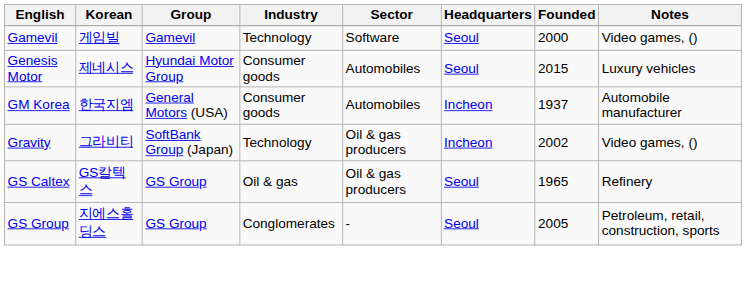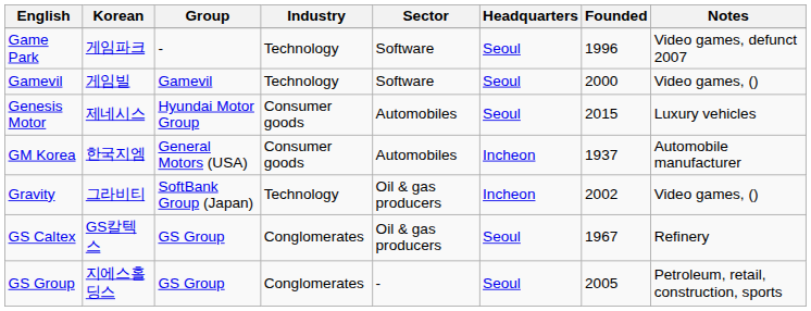+ row: Game Park | 게임파크 | - | Technology | Software | Seoul | 1996 | Video games, defunct 2007
GS Caltex | Industry: Oil & gas -> Conglomerates
GS Caltex | Founded: 1965 -> 1967
